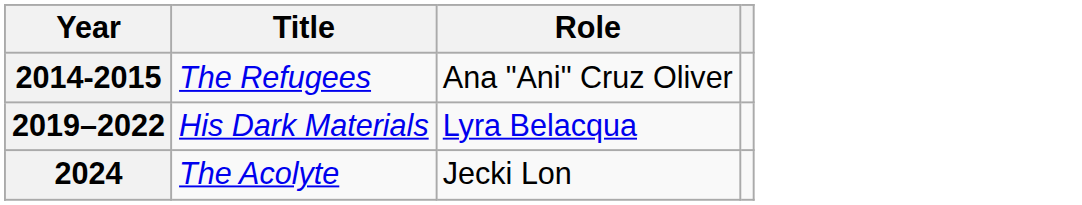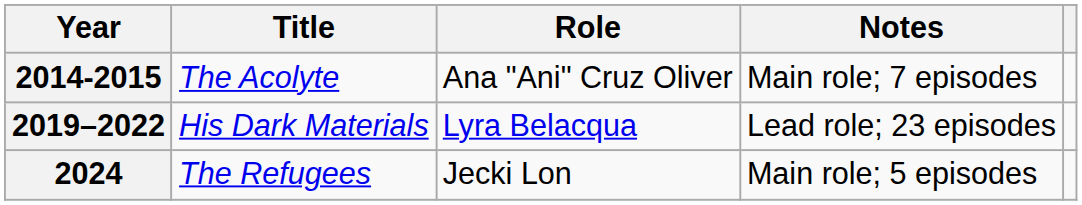+ column: Notes | Main role; 7 episodes | Lead role; 23 episodes | Main role; 5 episodes
2014-2015 | Title: The Refugees -> The Acolyte
2024 | Title: The Acolyte -> The Refugees
